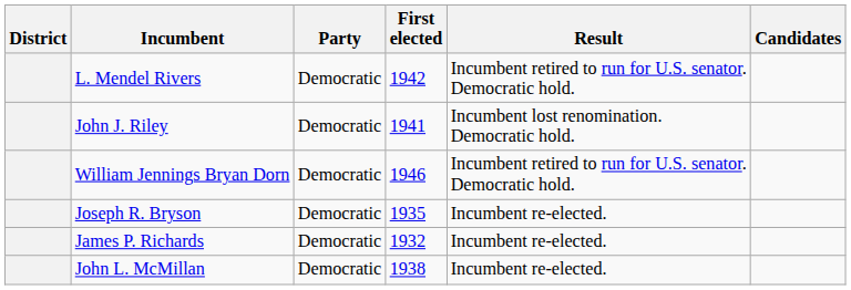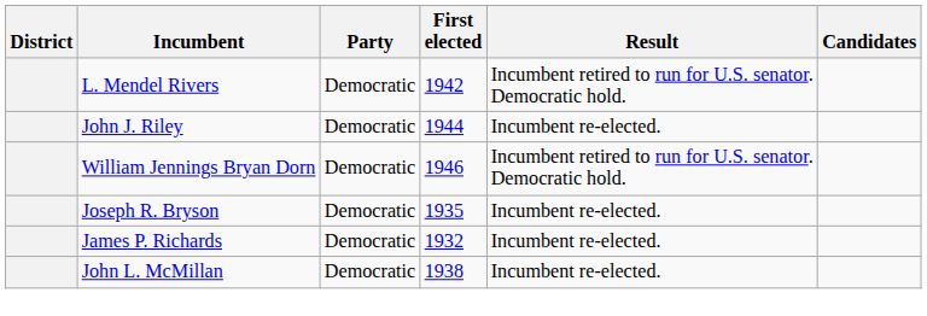John J. Riley | First elected: 1941 -> 1944
John J. Riley | Result: Incumbent lost renomination. Democratic hold. -> Incumbent re-elected.
